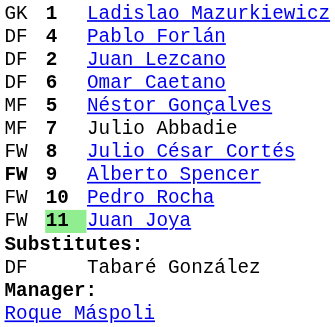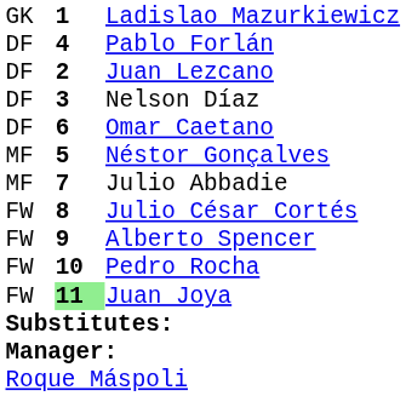+ row: DF | 3 | Nelson Díaz
Alberto Spencer | column 1: bold -> normal
- row: DF | Tabaré González
